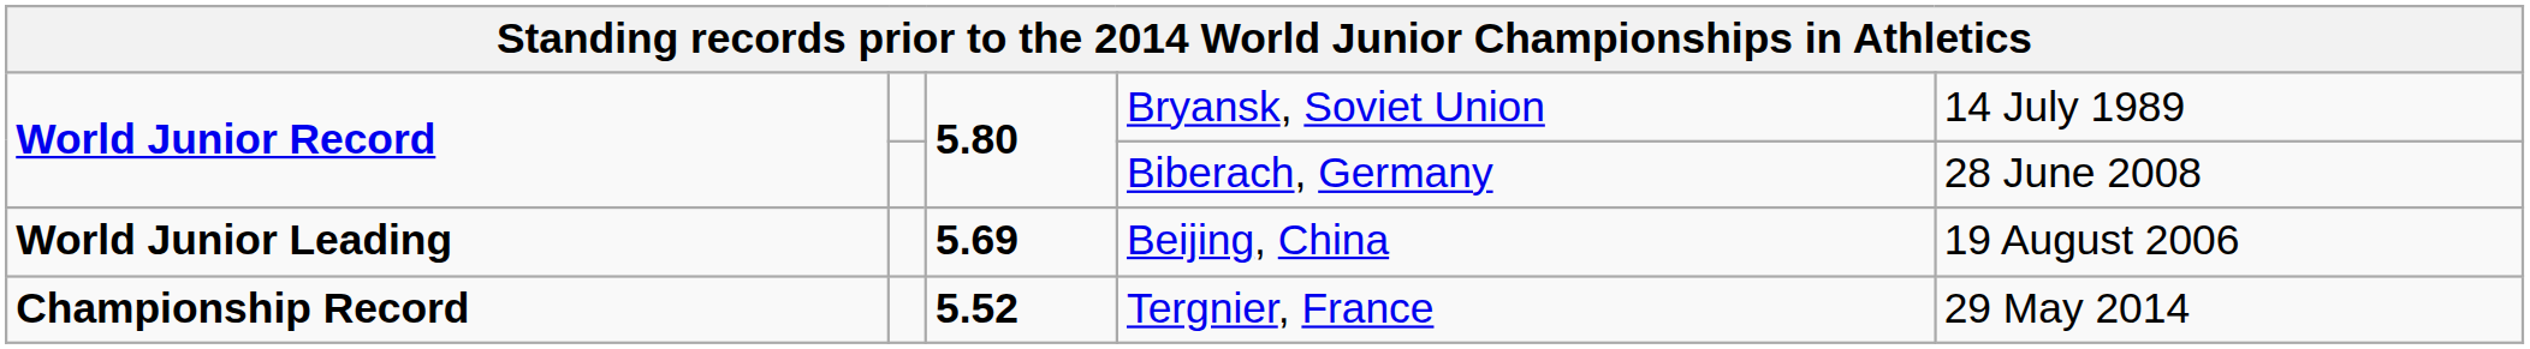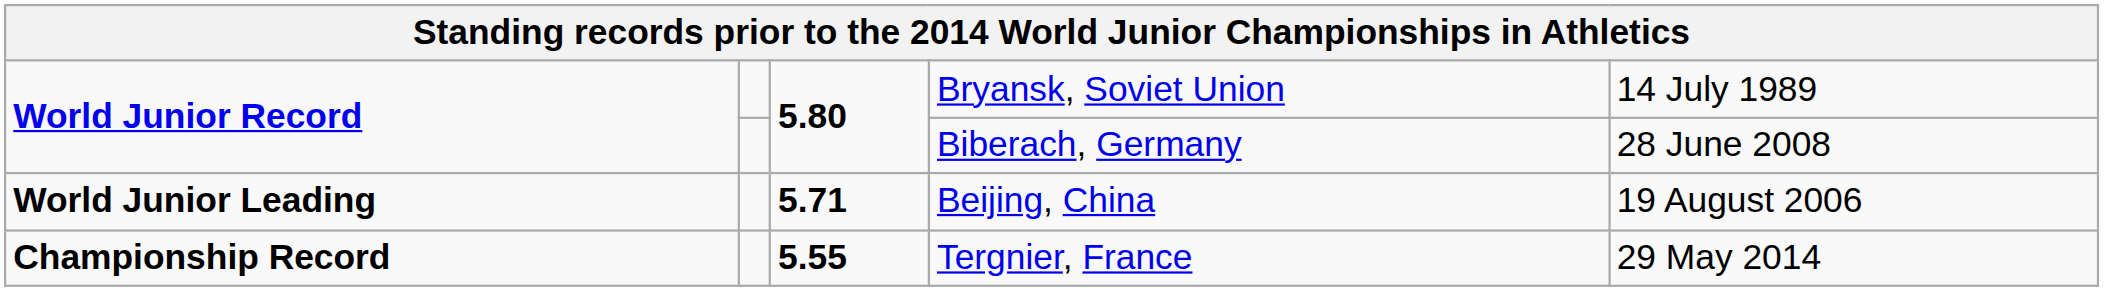Beijing, China | column 3: 5.69 -> 5.71
Tergnier, France | column 3: 5.52 -> 5.55
